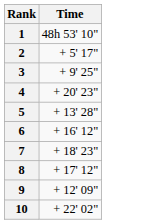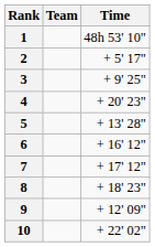+ column: Team
7 | Time: + 18' 23" -> + 17' 12"
8 | Time: + 17' 12" -> + 18' 23"
